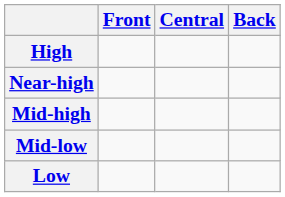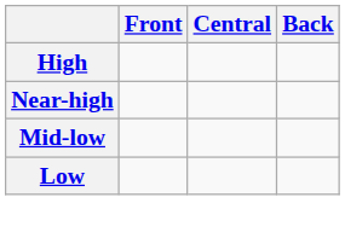- row: Mid-high
